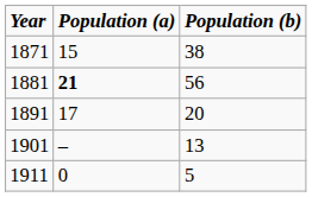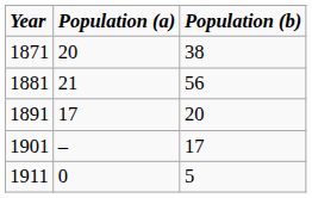1871 | Population (a): 15 -> 20
1881 | Population (a): bold -> normal
1901 | Population (b): 13 -> 17
